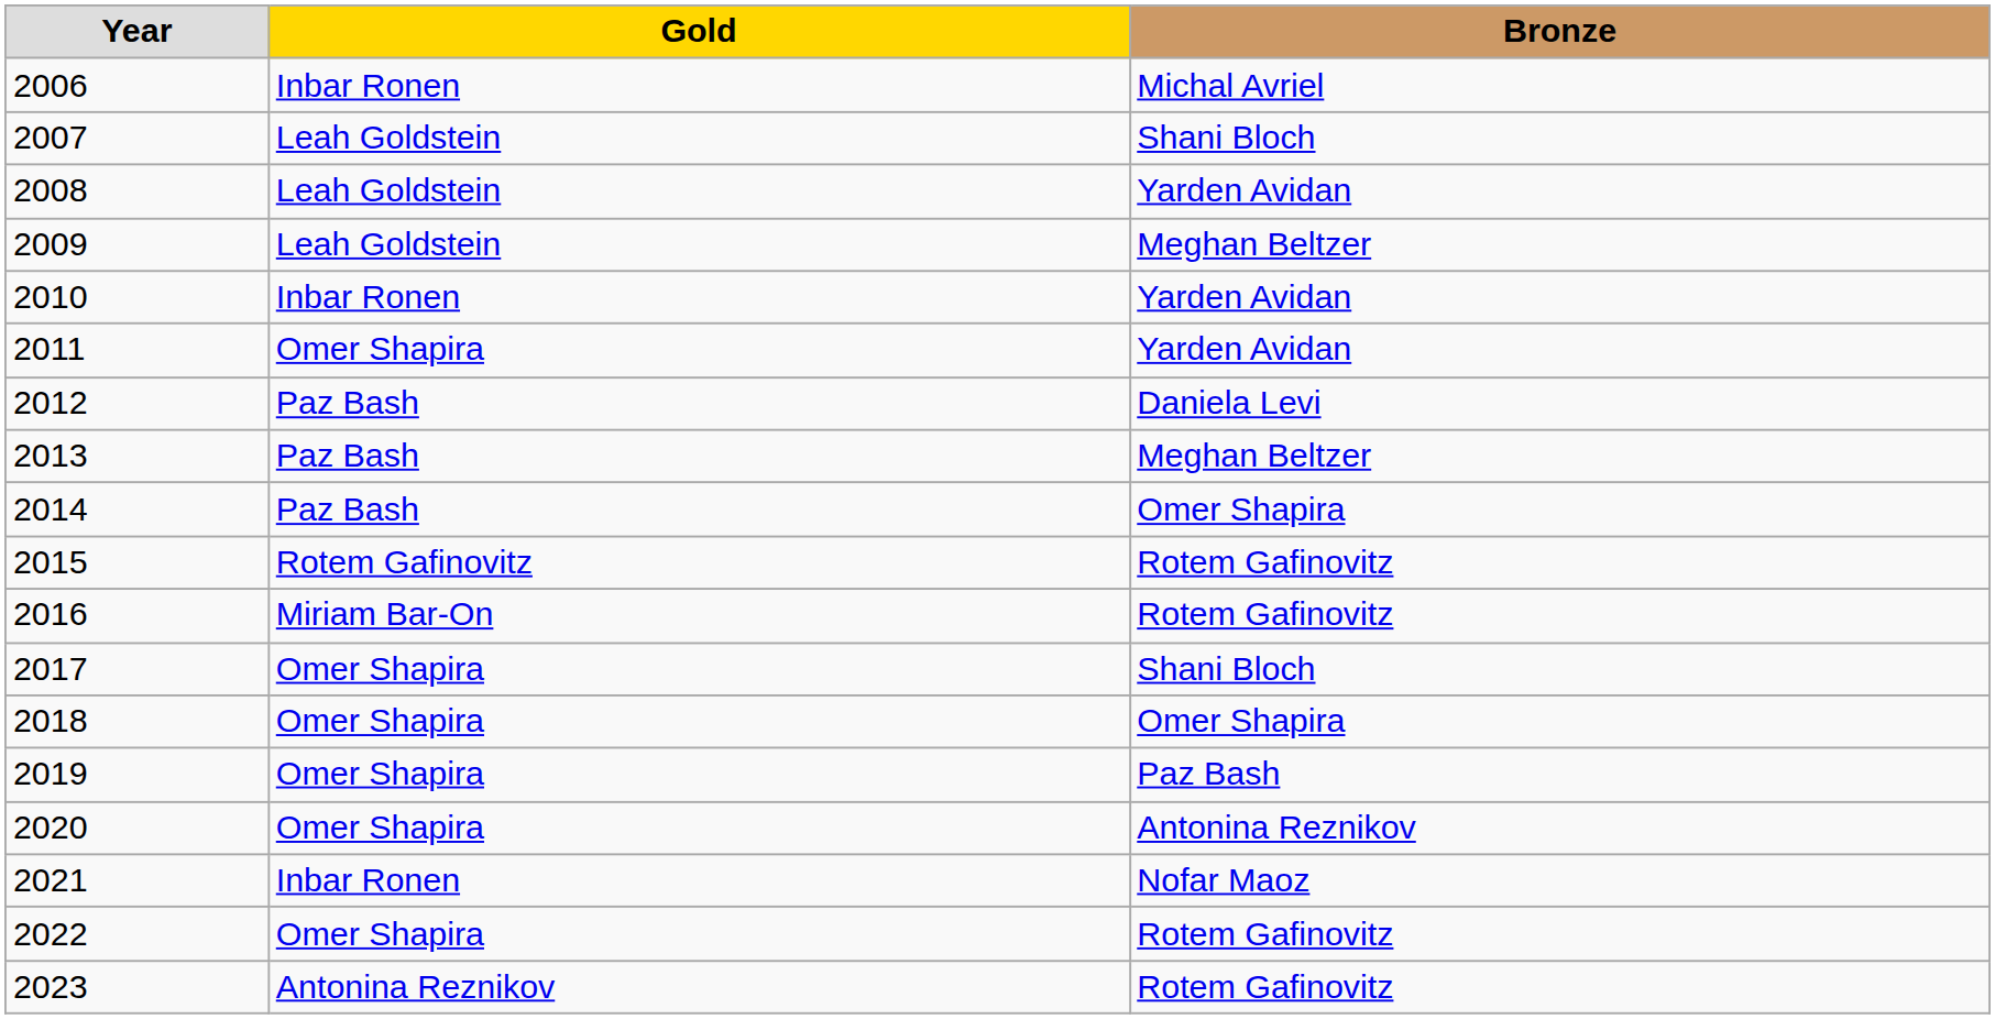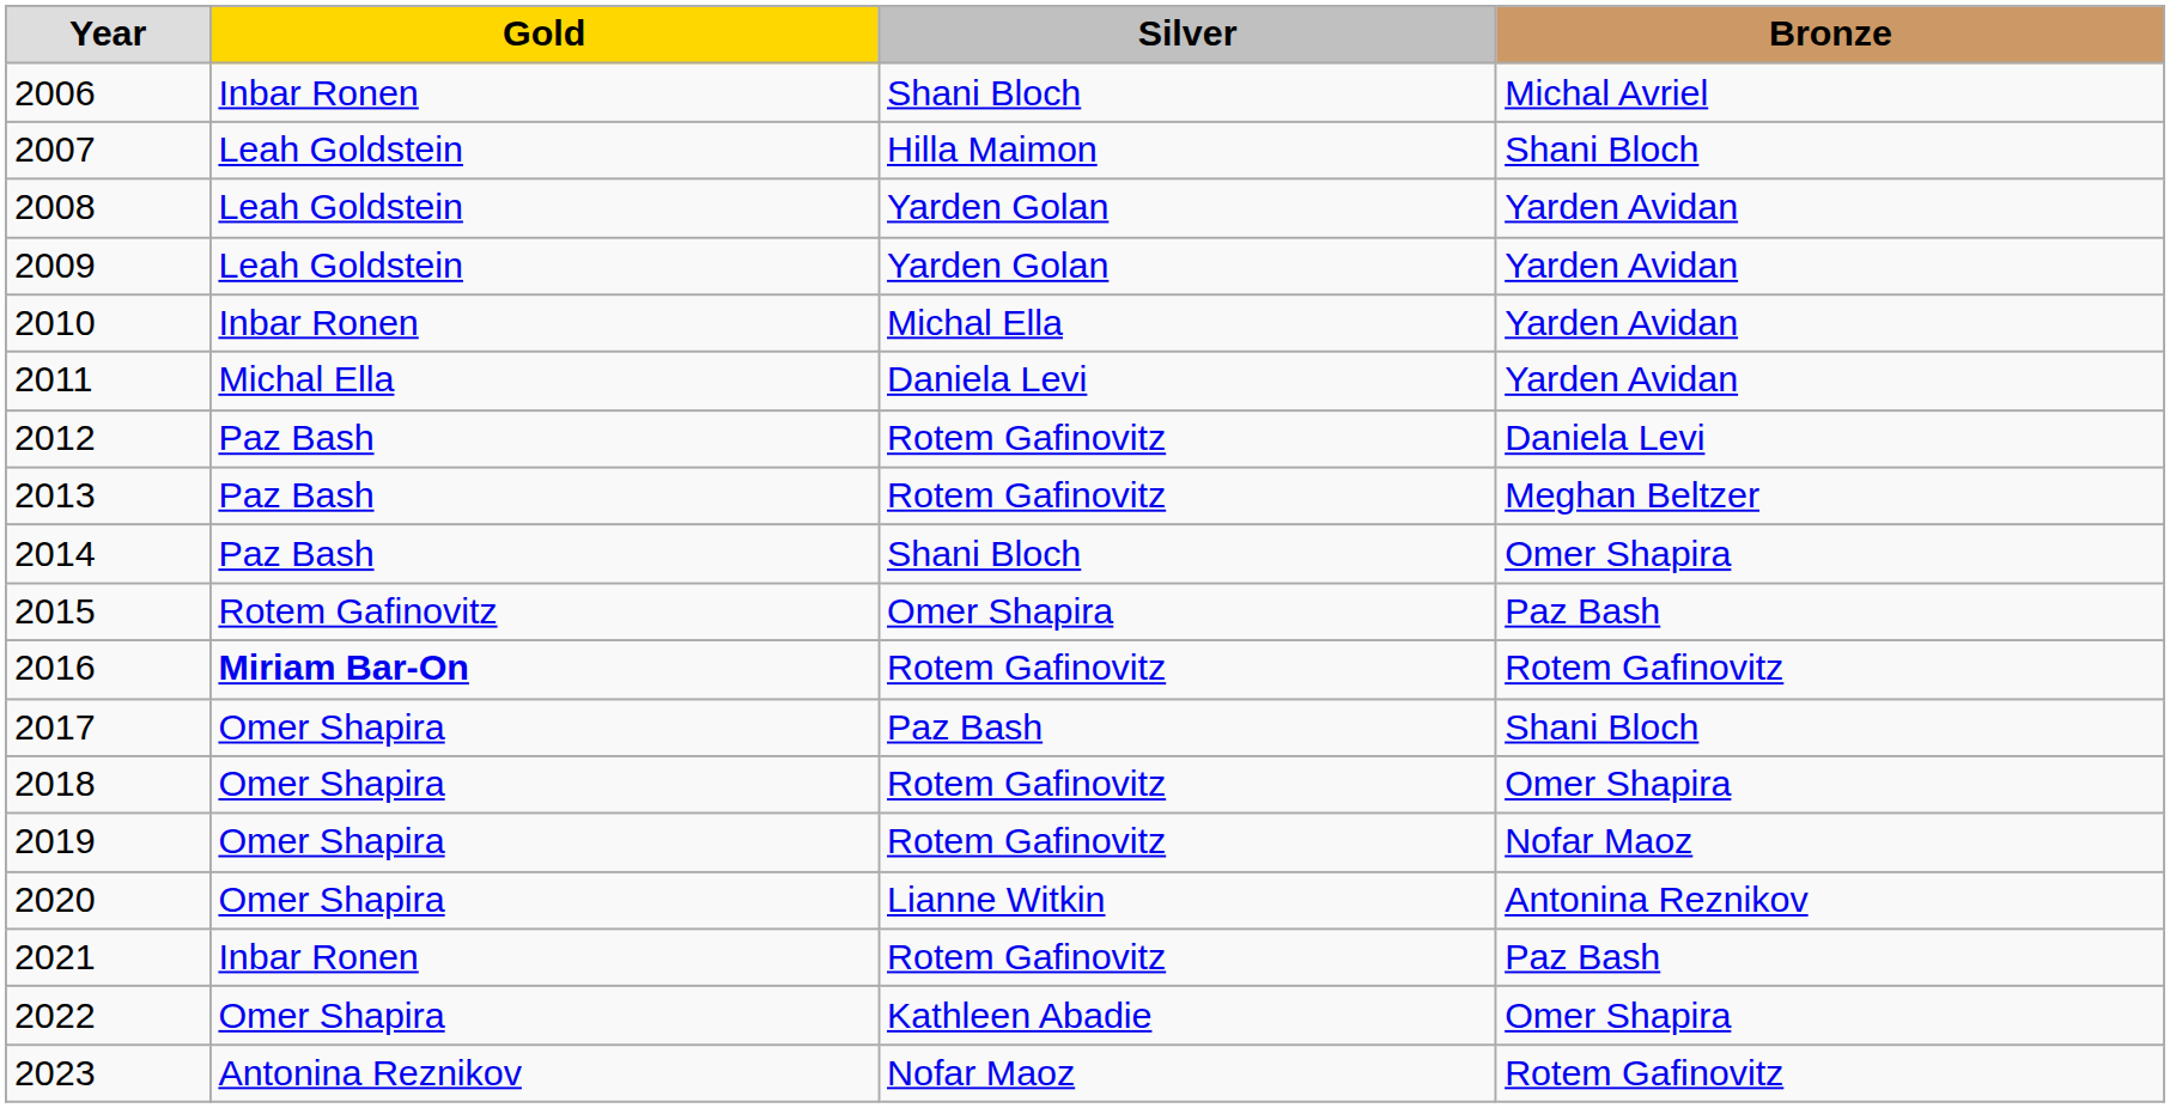+ column: Silver | Shani Bloch | Hilla Maimon | Yarden Golan | Yarden Golan | Michal Ella | Daniela Levi | Rotem Gafinovitz | Rotem Gafinovitz | Shani Bloch | Omer Shapira | Rotem Gafinovitz | Paz Bash | Rotem Gafinovitz | Rotem Gafinovitz | Lianne Witkin | Rotem Gafinovitz | Kathleen Abadie | Nofar Maoz
2009 | Bronze: Meghan Beltzer -> Yarden Avidan
2011 | Gold: Omer Shapira -> Michal Ella
2015 | Bronze: Rotem Gafinovitz -> Paz Bash
2016 | Gold: normal -> bold
2019 | Bronze: Paz Bash -> Nofar Maoz
2021 | Bronze: Nofar Maoz -> Paz Bash
2022 | Bronze: Rotem Gafinovitz -> Omer Shapira
